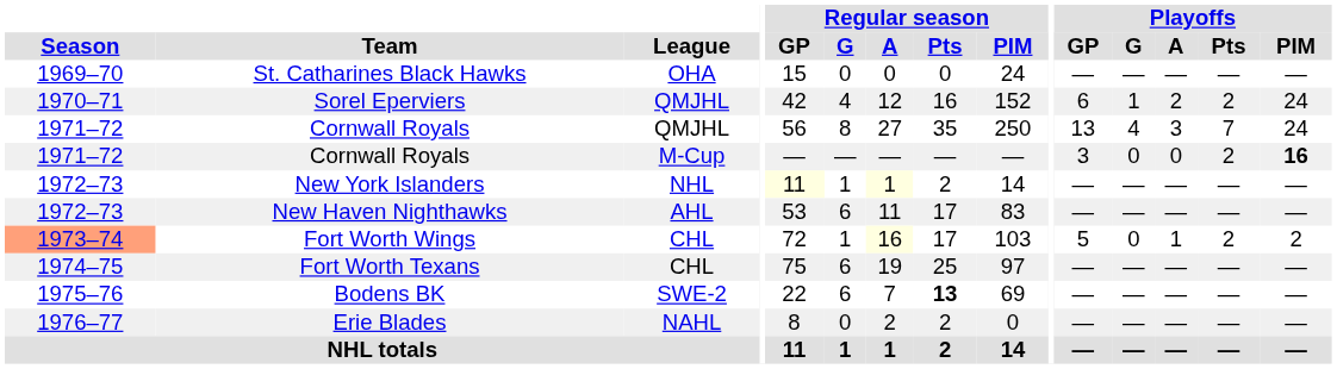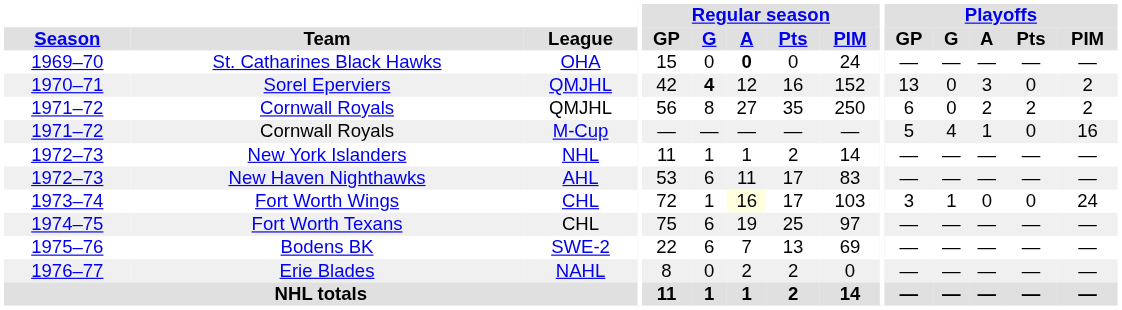St. Catharines Black Hawks | Regular season / A: normal -> bold
Sorel Eperviers | Regular season / G: normal -> bold
Sorel Eperviers | Playoffs / GP: 6 -> 13
Sorel Eperviers | Playoffs / G: 1 -> 0
Sorel Eperviers | Playoffs / A: 2 -> 3
Sorel Eperviers | Playoffs / Pts: 2 -> 0
Sorel Eperviers | Playoffs / PIM: 24 -> 2
Cornwall Royals / QMJHL | Playoffs / GP: 13 -> 6
Cornwall Royals / QMJHL | Playoffs / G: 4 -> 0
Cornwall Royals / QMJHL | Playoffs / A: 3 -> 2
Cornwall Royals / QMJHL | Playoffs / Pts: 7 -> 2
Cornwall Royals / QMJHL | Playoffs / PIM: 24 -> 2
Cornwall Royals / M-Cup | Playoffs / GP: 3 -> 5
Cornwall Royals / M-Cup | Playoffs / G: 0 -> 4
Cornwall Royals / M-Cup | Playoffs / A: 0 -> 1
Cornwall Royals / M-Cup | Playoffs / Pts: 2 -> 0
Cornwall Royals / M-Cup | Playoffs / PIM: bold -> normal
New York Islanders | Regular season / GP: lightyellow background -> no background
New York Islanders | Regular season / A: lightyellow background -> no background
Fort Worth Wings | Season: lightsalmon background -> no background
Fort Worth Wings | Playoffs / GP: 5 -> 3
Fort Worth Wings | Playoffs / G: 0 -> 1
Fort Worth Wings | Playoffs / A: 1 -> 0
Fort Worth Wings | Playoffs / Pts: 2 -> 0
Fort Worth Wings | Playoffs / PIM: 2 -> 24
Bodens BK | Regular season / Pts: bold -> normal
